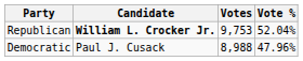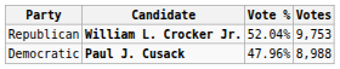columns swapped: Vote % <-> Votes
Democratic | Candidate: normal -> bold
